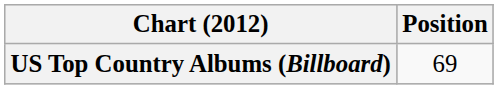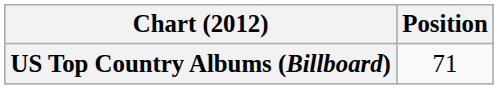US Top Country Albums (Billboard) | Position: 69 -> 71
